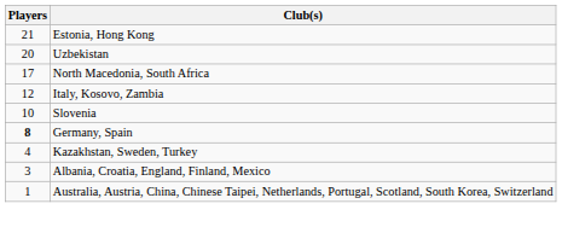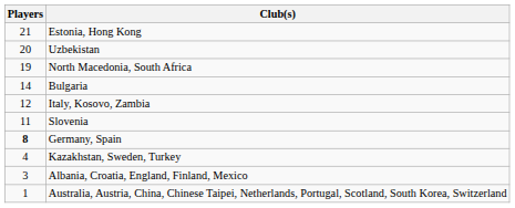North Macedonia, South Africa | Players: 17 -> 19
+ row: 14 | Bulgaria
Slovenia | Players: 10 -> 11
